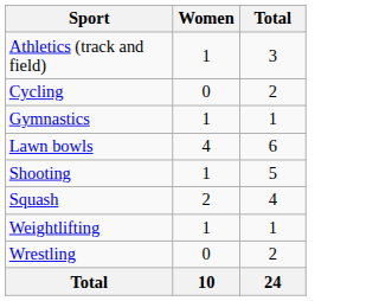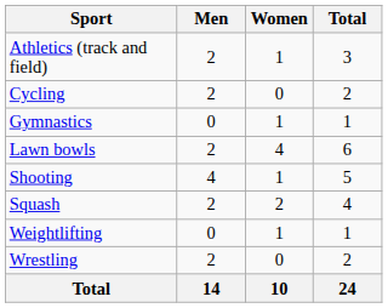+ column: Men | 2 | 2 | 0 | 2 | 4 | 2 | 0 | 2 | 14
